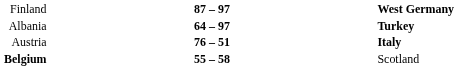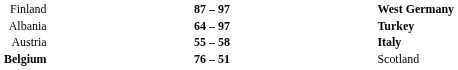Austria | column 2: 76 – 51 -> 55 – 58
Belgium | column 2: 55 – 58 -> 76 – 51
